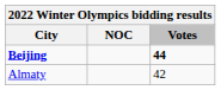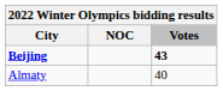Beijing | Votes: 44 -> 43
Almaty | Votes: 42 -> 40
